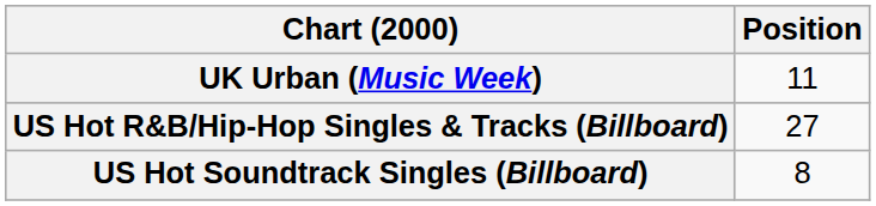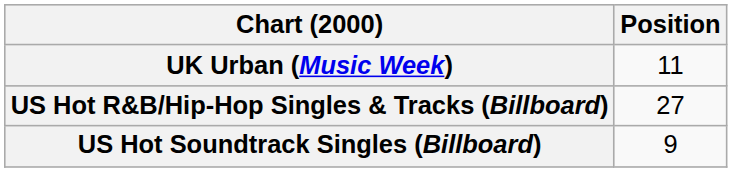US Hot Soundtrack Singles (Billboard) | Position: 8 -> 9
